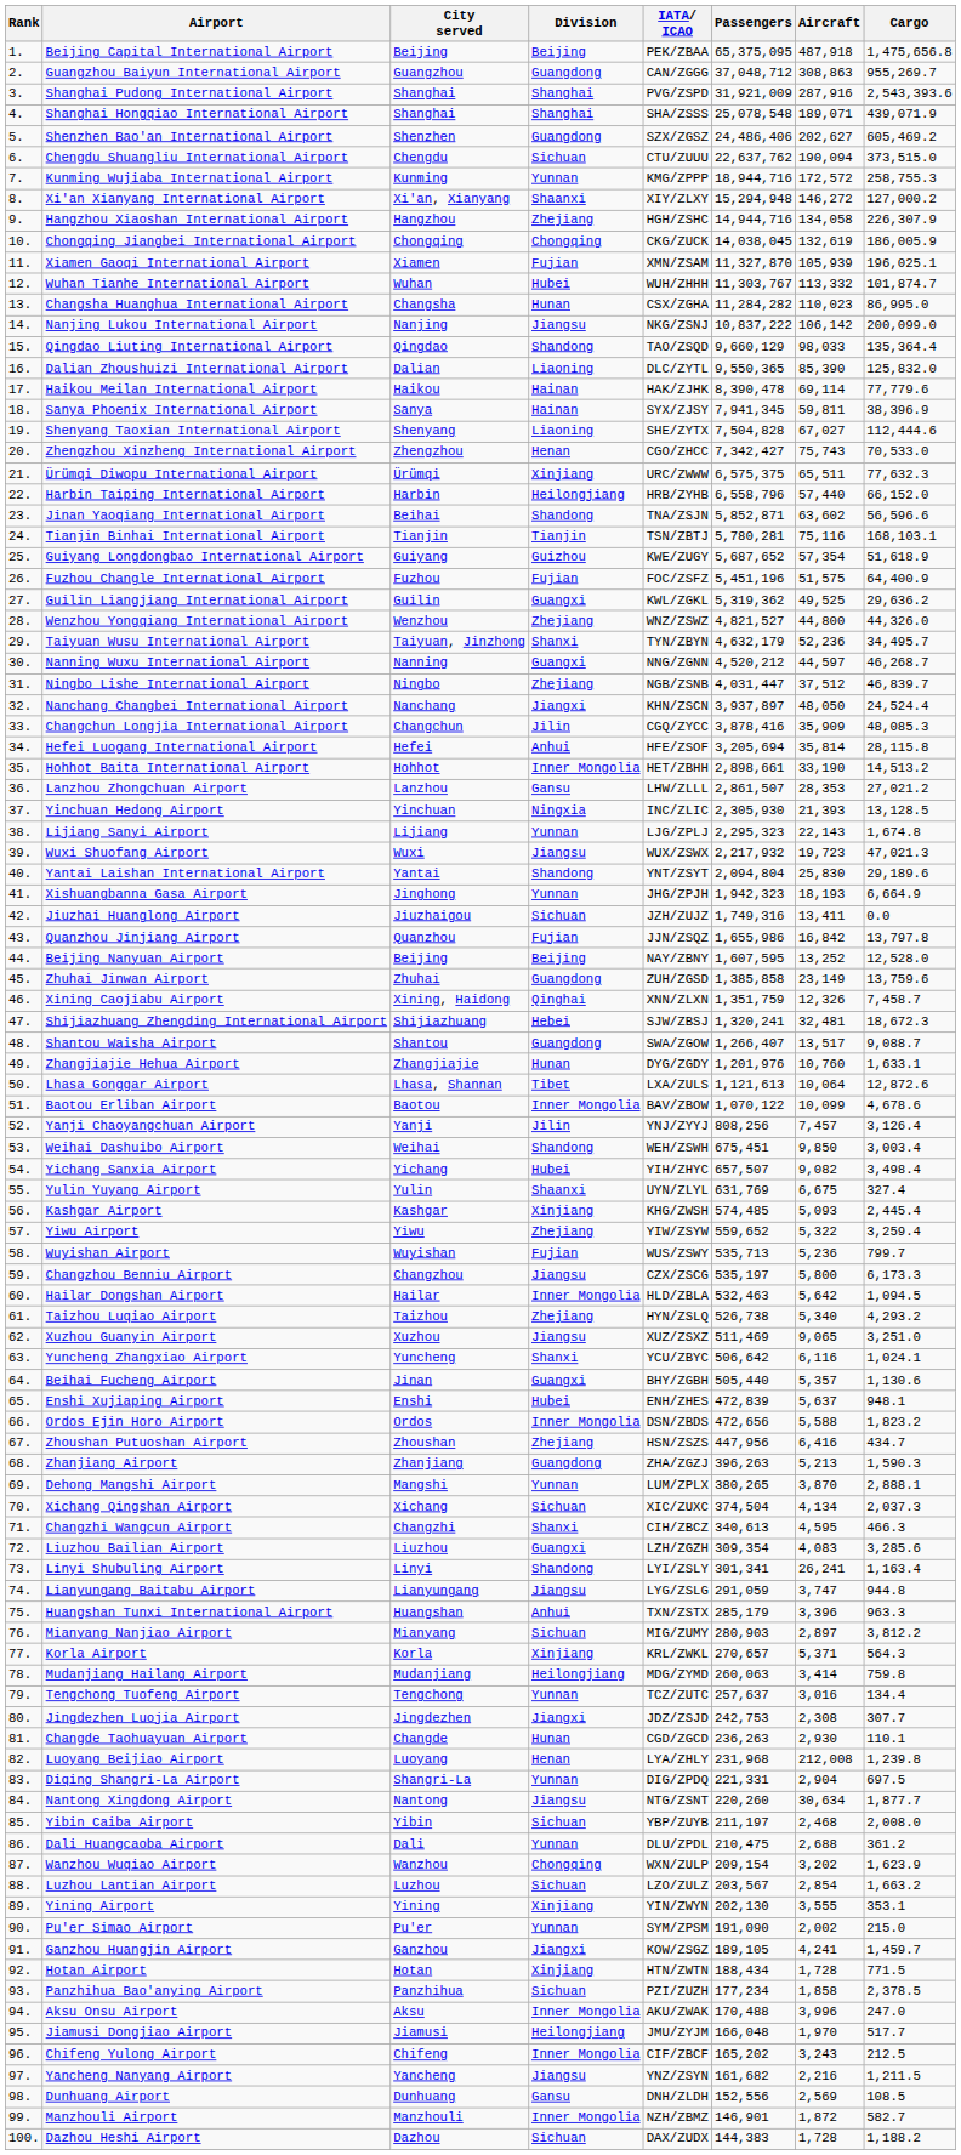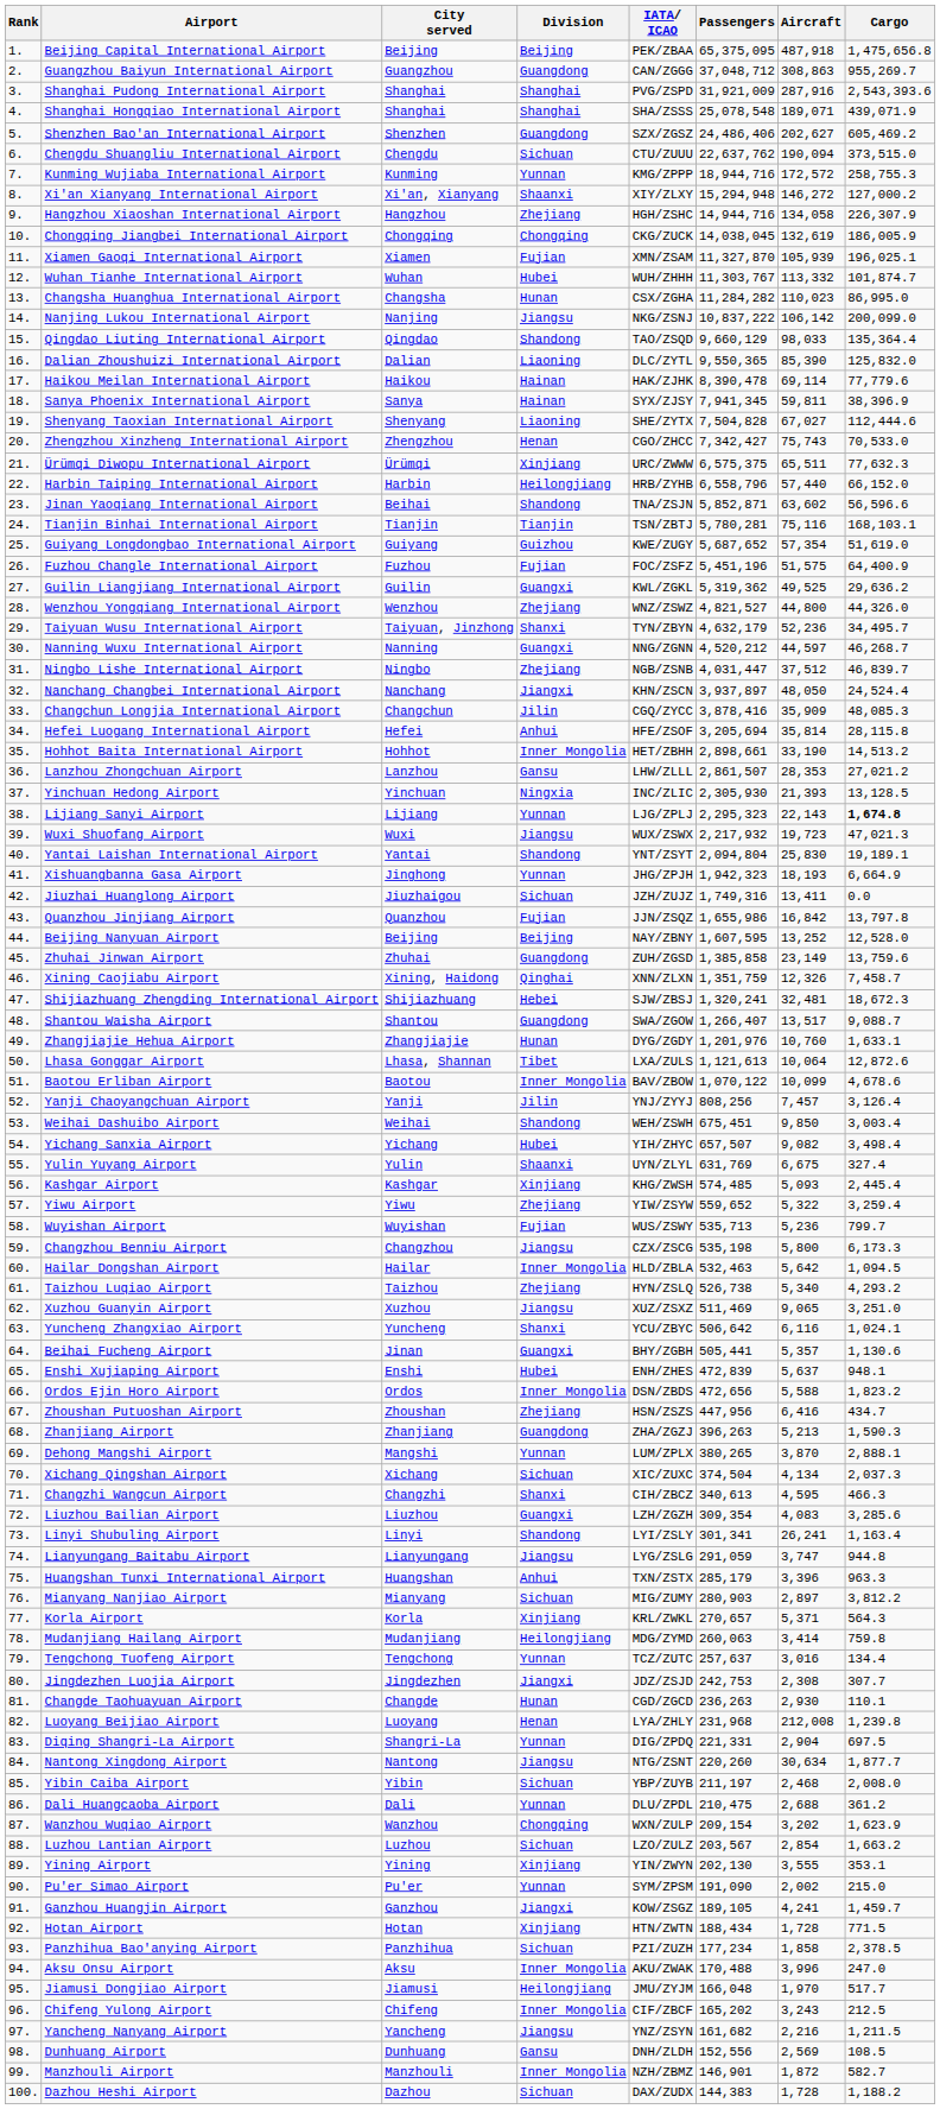Guiyang Longdongbao International Airport | Cargo: 51,618.9 -> 51,619.0
Lijiang Sanyi Airport | Cargo: normal -> bold
Yantai Laishan International Airport | Cargo: 29,189.6 -> 19,189.1
Changzhou Benniu Airport | Passengers: 535,197 -> 535,198
Beihai Fucheng Airport | Passengers: 505,440 -> 505,441
